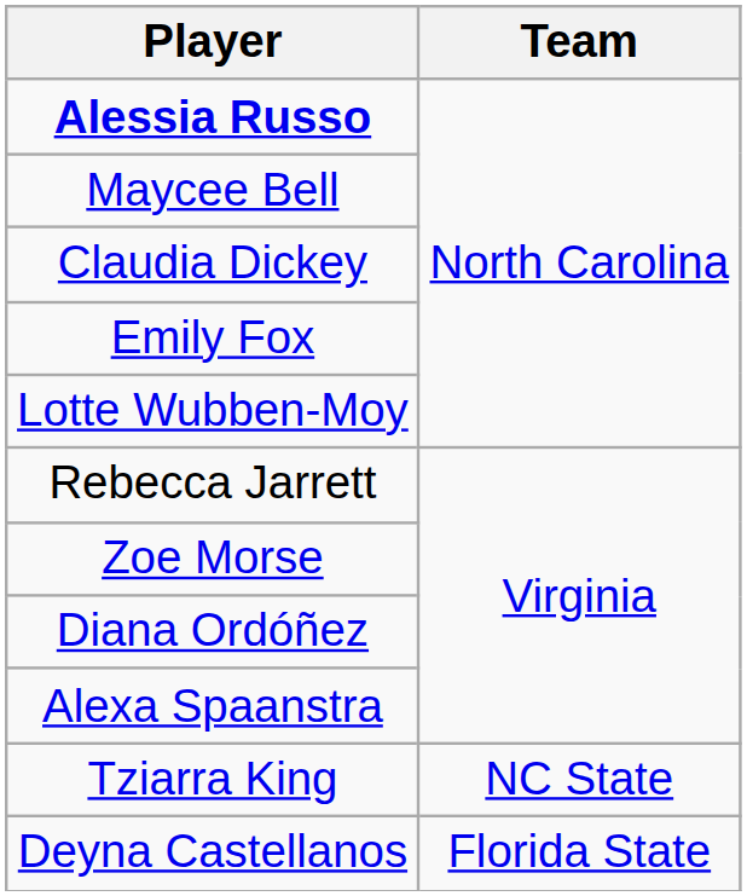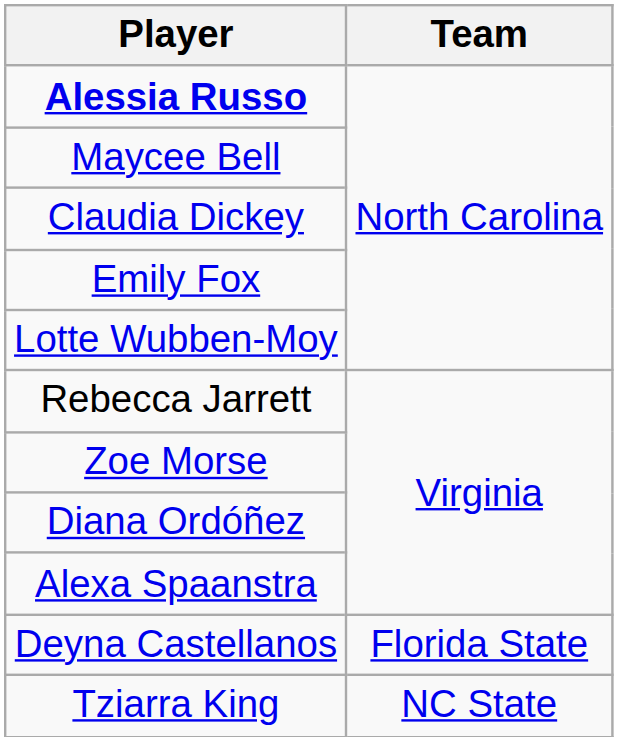rows swapped: Deyna Castellanos <-> Tziarra King
